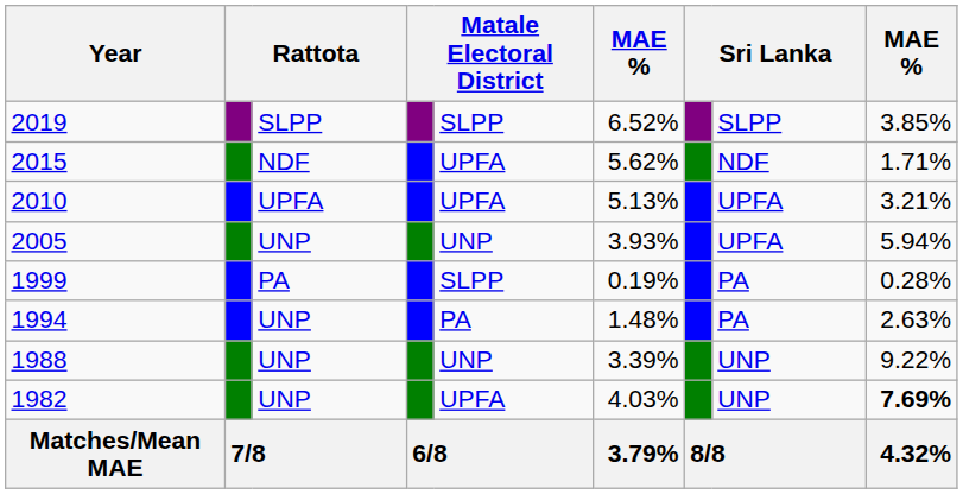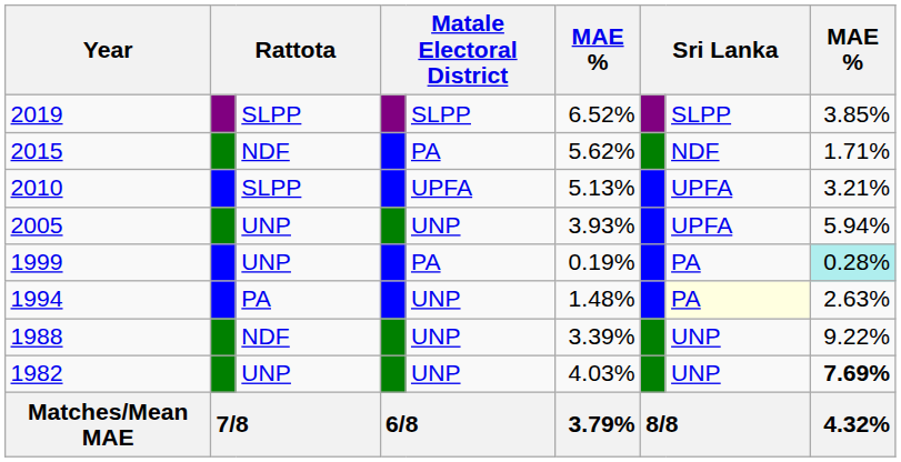2015 | column 5: UPFA -> PA
2010 | column 3: UPFA -> SLPP
1999 | column 3: PA -> UNP
1999 | column 5: SLPP -> PA
1999 | column 9: no background -> paleturquoise background
1994 | column 3: UNP -> PA
1994 | column 5: PA -> UNP
1994 | column 8: no background -> lightyellow background
1988 | column 3: UNP -> NDF
1982 | column 5: UPFA -> UNP
